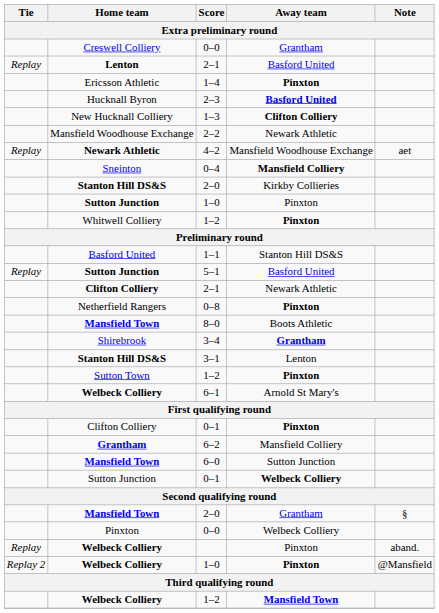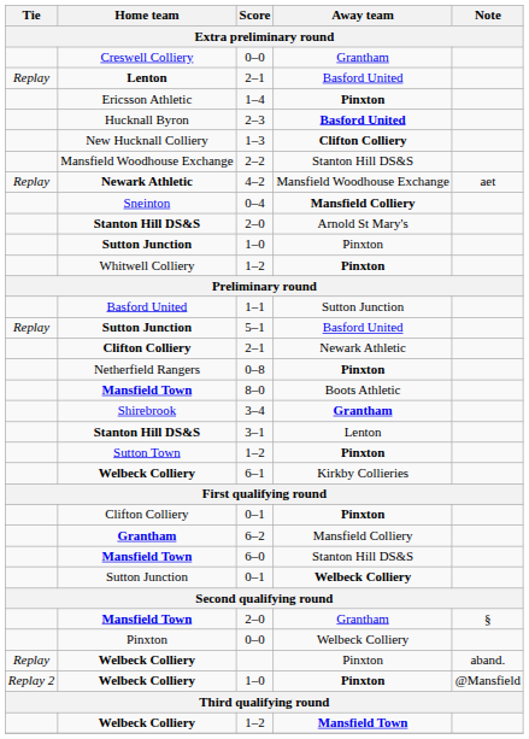2–2 | Away team: Newark Athletic -> Stanton Hill DS&S
Stanton Hill DS&S / 2–0 | Away team: Kirkby Collieries -> Arnold St Mary's
1–1 | Away team: Stanton Hill DS&S -> Sutton Junction
6–1 | Away team: Arnold St Mary's -> Kirkby Collieries
6–0 | Away team: Sutton Junction -> Stanton Hill DS&S
